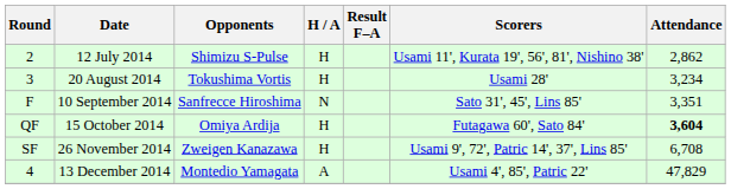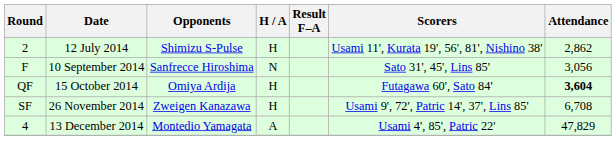- row: 3 | 20 August 2014 | Tokushima Vortis | H | Usami 28' | 3,234
10 September 2014 | Attendance: 3,351 -> 3,056
